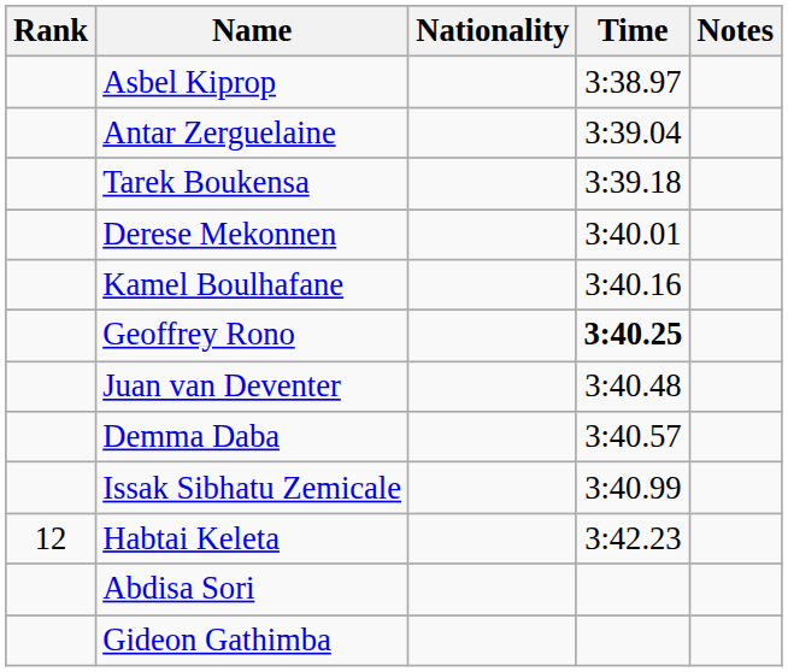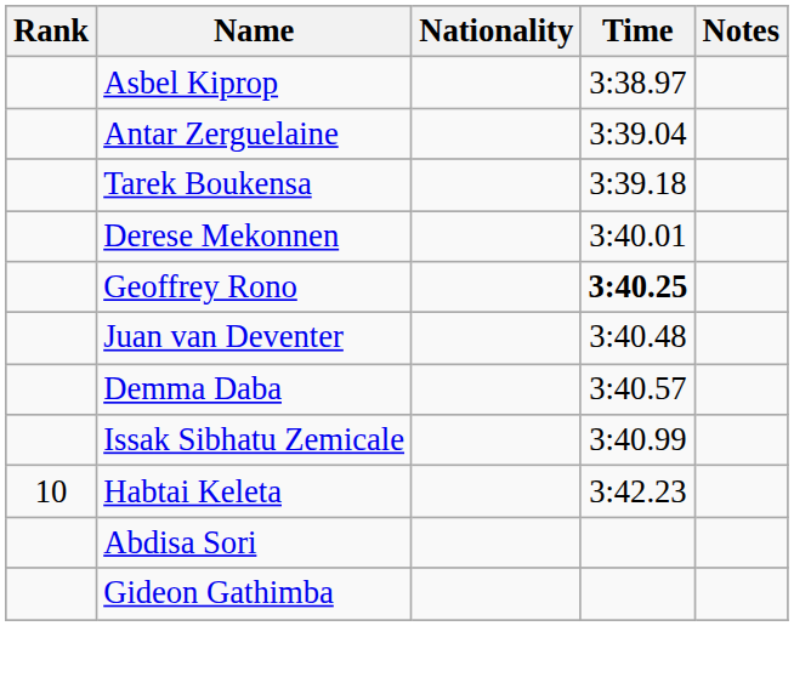- row: Kamel Boulhafane | 3:40.16
Habtai Keleta | Rank: 12 -> 10
